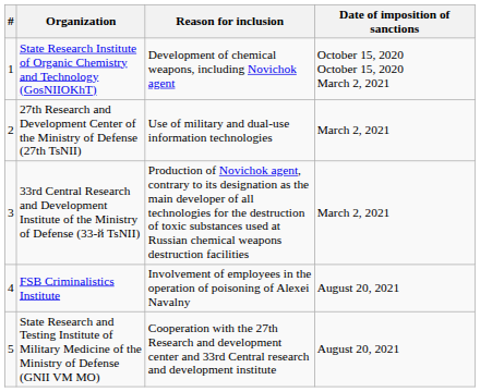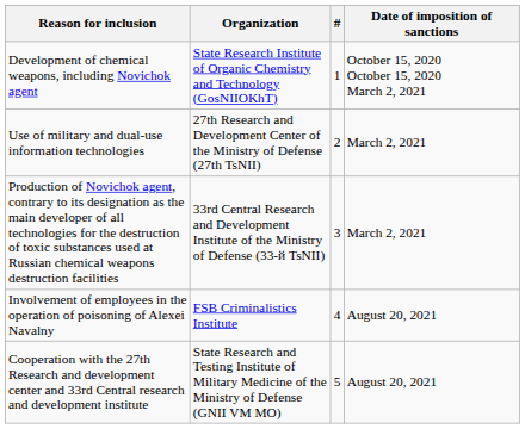columns swapped: # <-> Reason for inclusion
